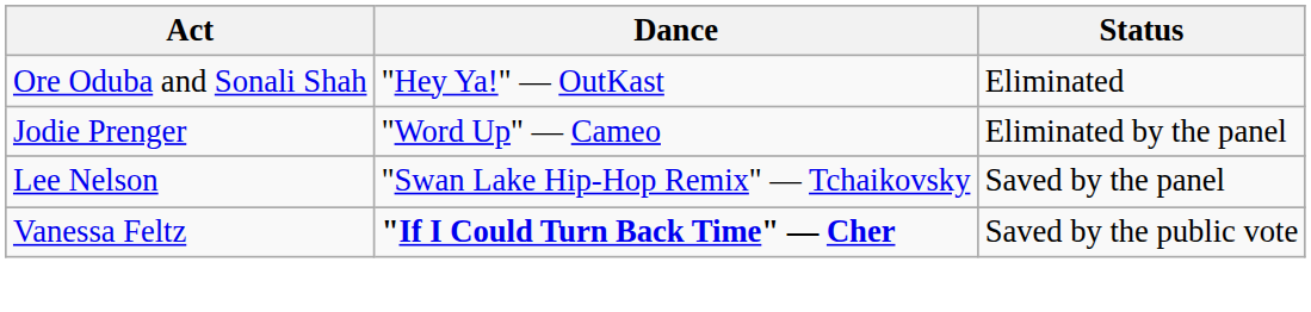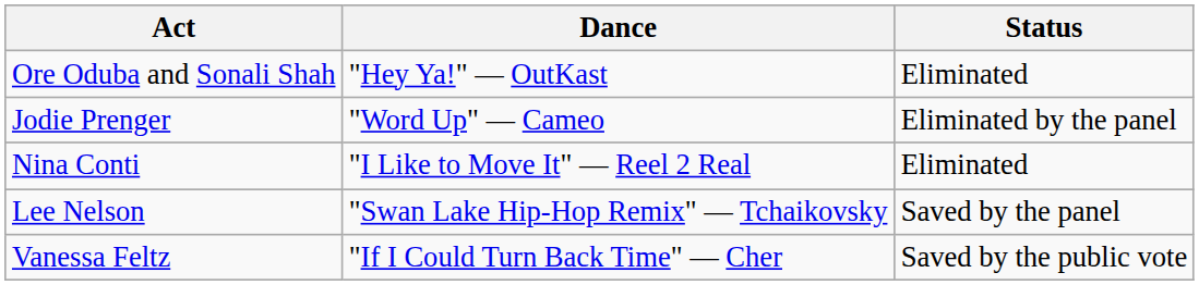+ row: Nina Conti | "I Like to Move It" — Reel 2 Real | Eliminated
Vanessa Feltz | Dance: bold -> normal
